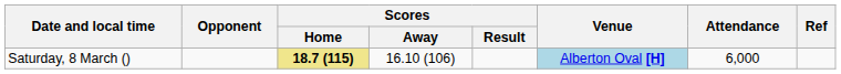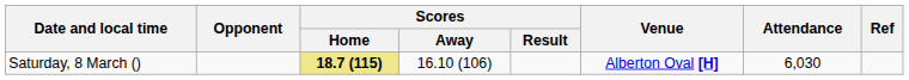Saturday, 8 March () | Venue: lightblue background -> no background
Saturday, 8 March () | Attendance: 6,000 -> 6,030
